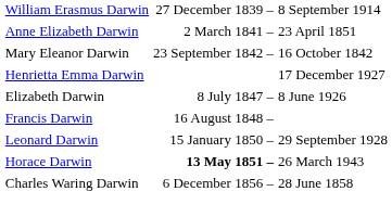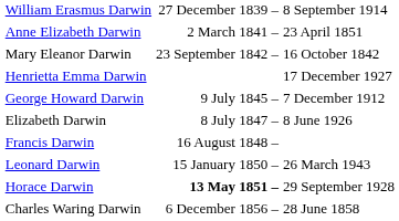+ row: George Howard Darwin | 9 July 1845 – | 7 December 1912
Leonard Darwin | column 3: 29 September 1928 -> 26 March 1943
Horace Darwin | column 3: 26 March 1943 -> 29 September 1928
